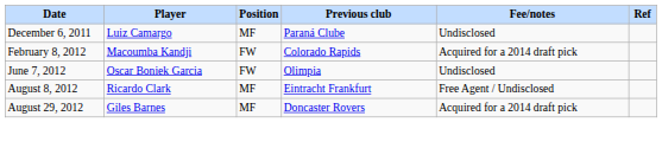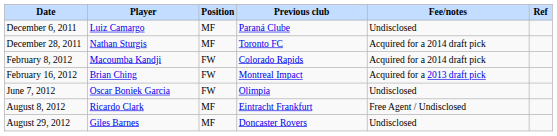+ row: December 28, 2011 | Nathan Sturgis | MF | Toronto FC | Acquired for a 2014 draft pick
+ row: February 16, 2012 | Brian Ching | FW | Montreal Impact | Acquired for a 2013 draft pick
August 29, 2012 | Fee/notes: Acquired for a 2014 draft pick -> Undisclosed
